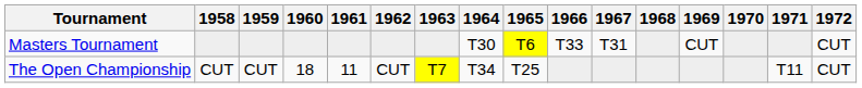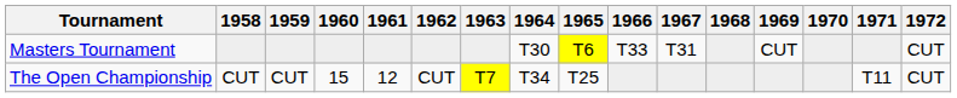The Open Championship | 1960: 18 -> 15
The Open Championship | 1961: 11 -> 12
